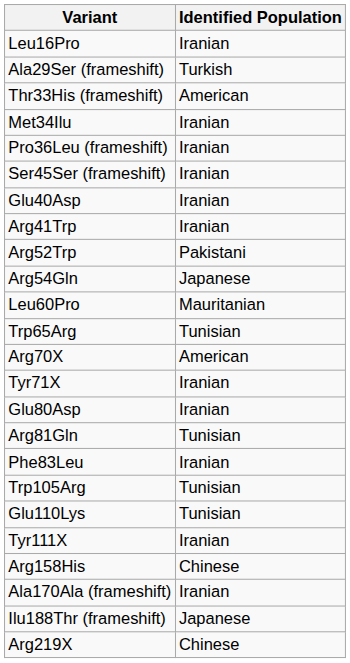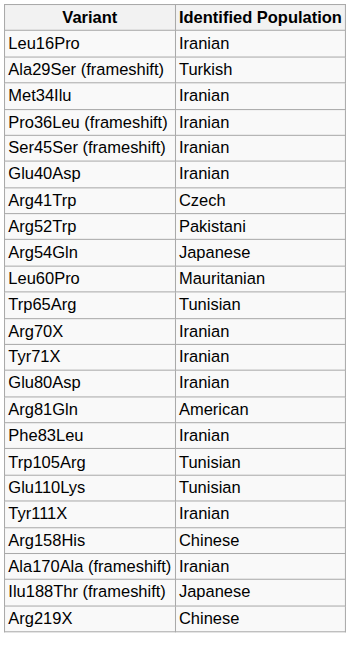- row: Thr33His (frameshift) | American
Arg41Trp | Identified Population: Iranian -> Czech
Arg70X | Identified Population: American -> Iranian
Arg81Gln | Identified Population: Tunisian -> American
